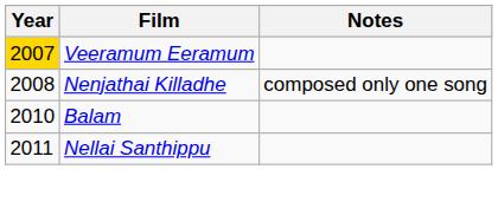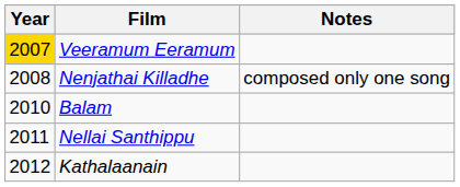+ row: 2012 | Kathalaanain
